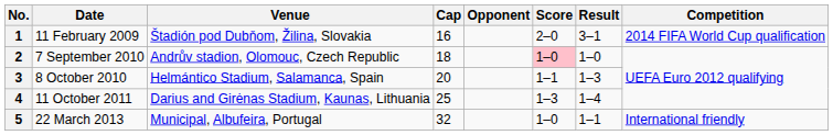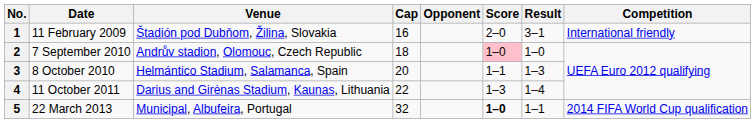1 | Competition: 2014 FIFA World Cup qualification -> International friendly
4 | Cap: 25 -> 22
5 | Score: normal -> bold
5 | Competition: International friendly -> 2014 FIFA World Cup qualification
